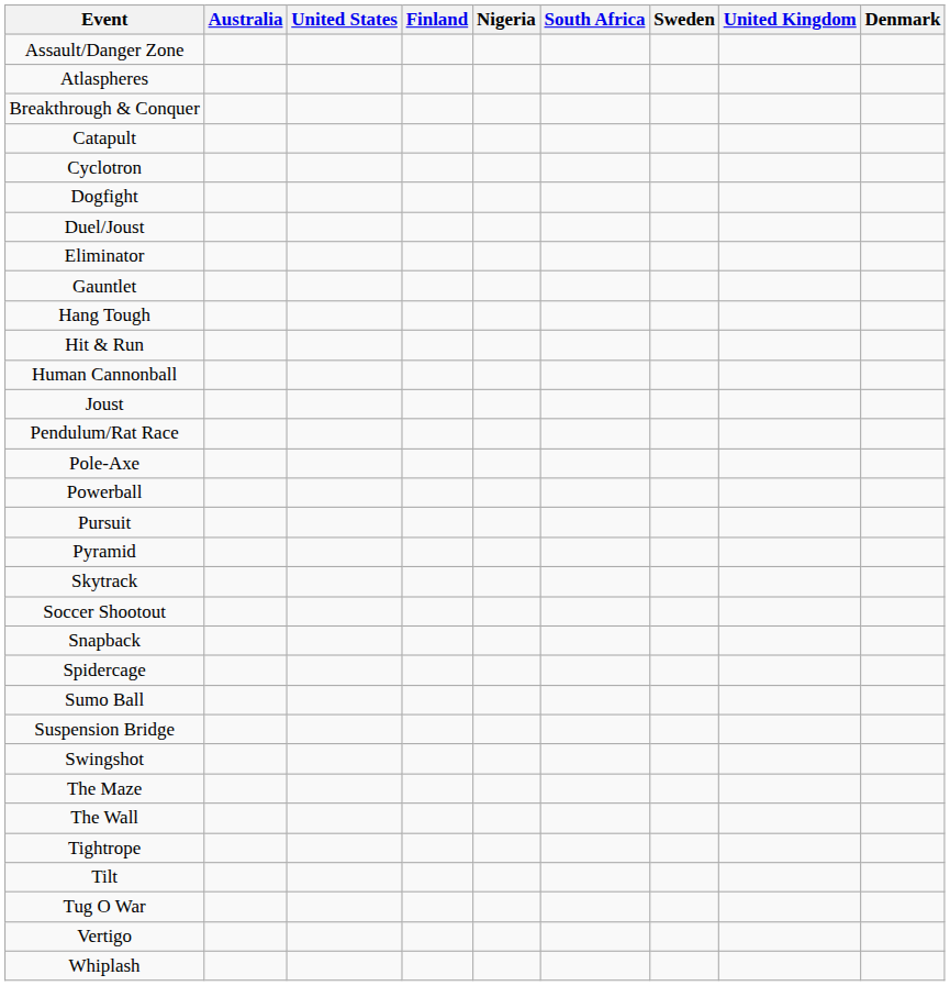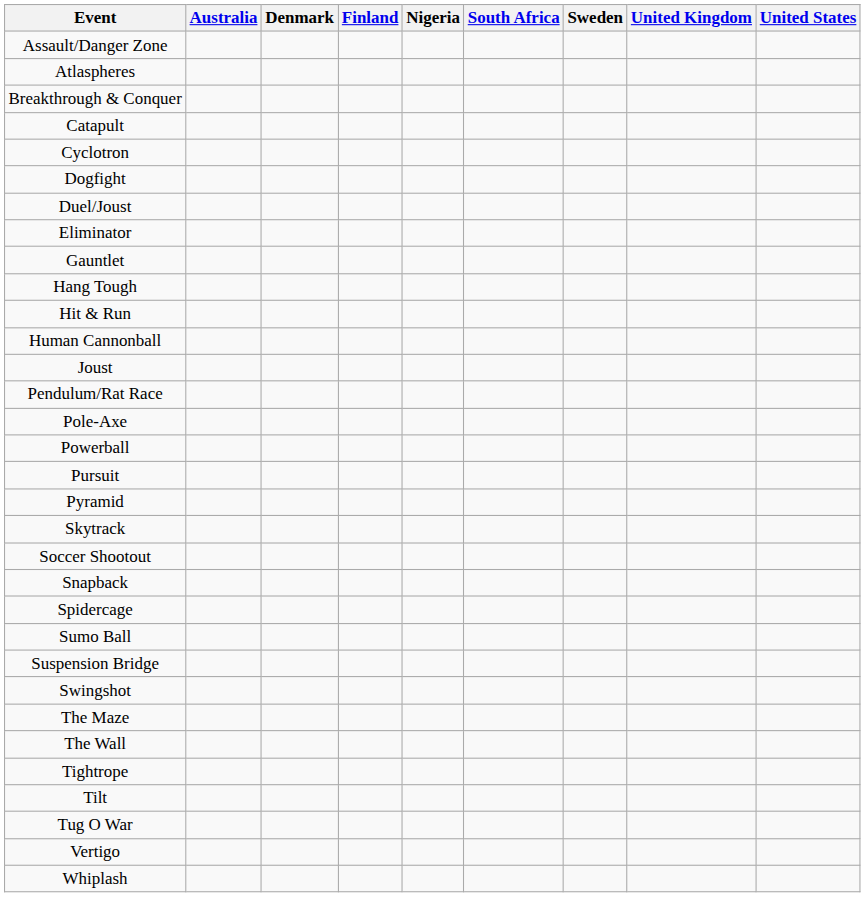columns swapped: Denmark <-> United States
